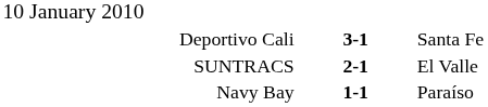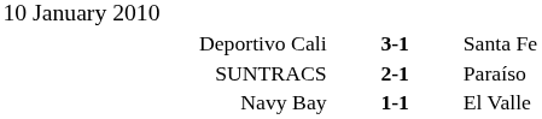SUNTRACS | column 3: El Valle -> Paraíso
Navy Bay | column 3: Paraíso -> El Valle
